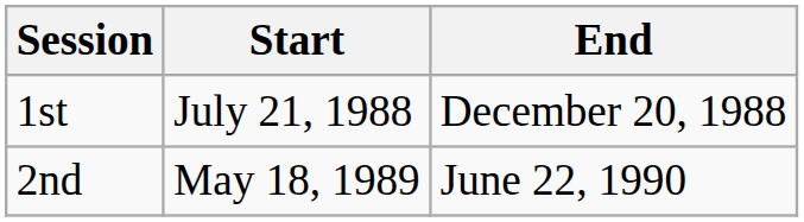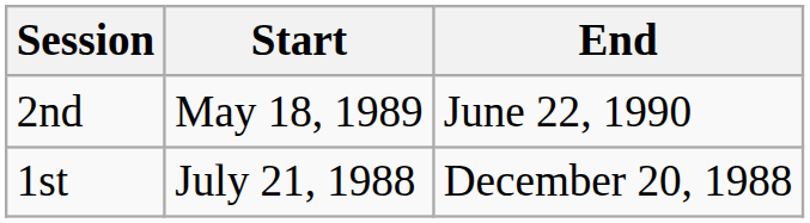rows swapped: 1st <-> 2nd
